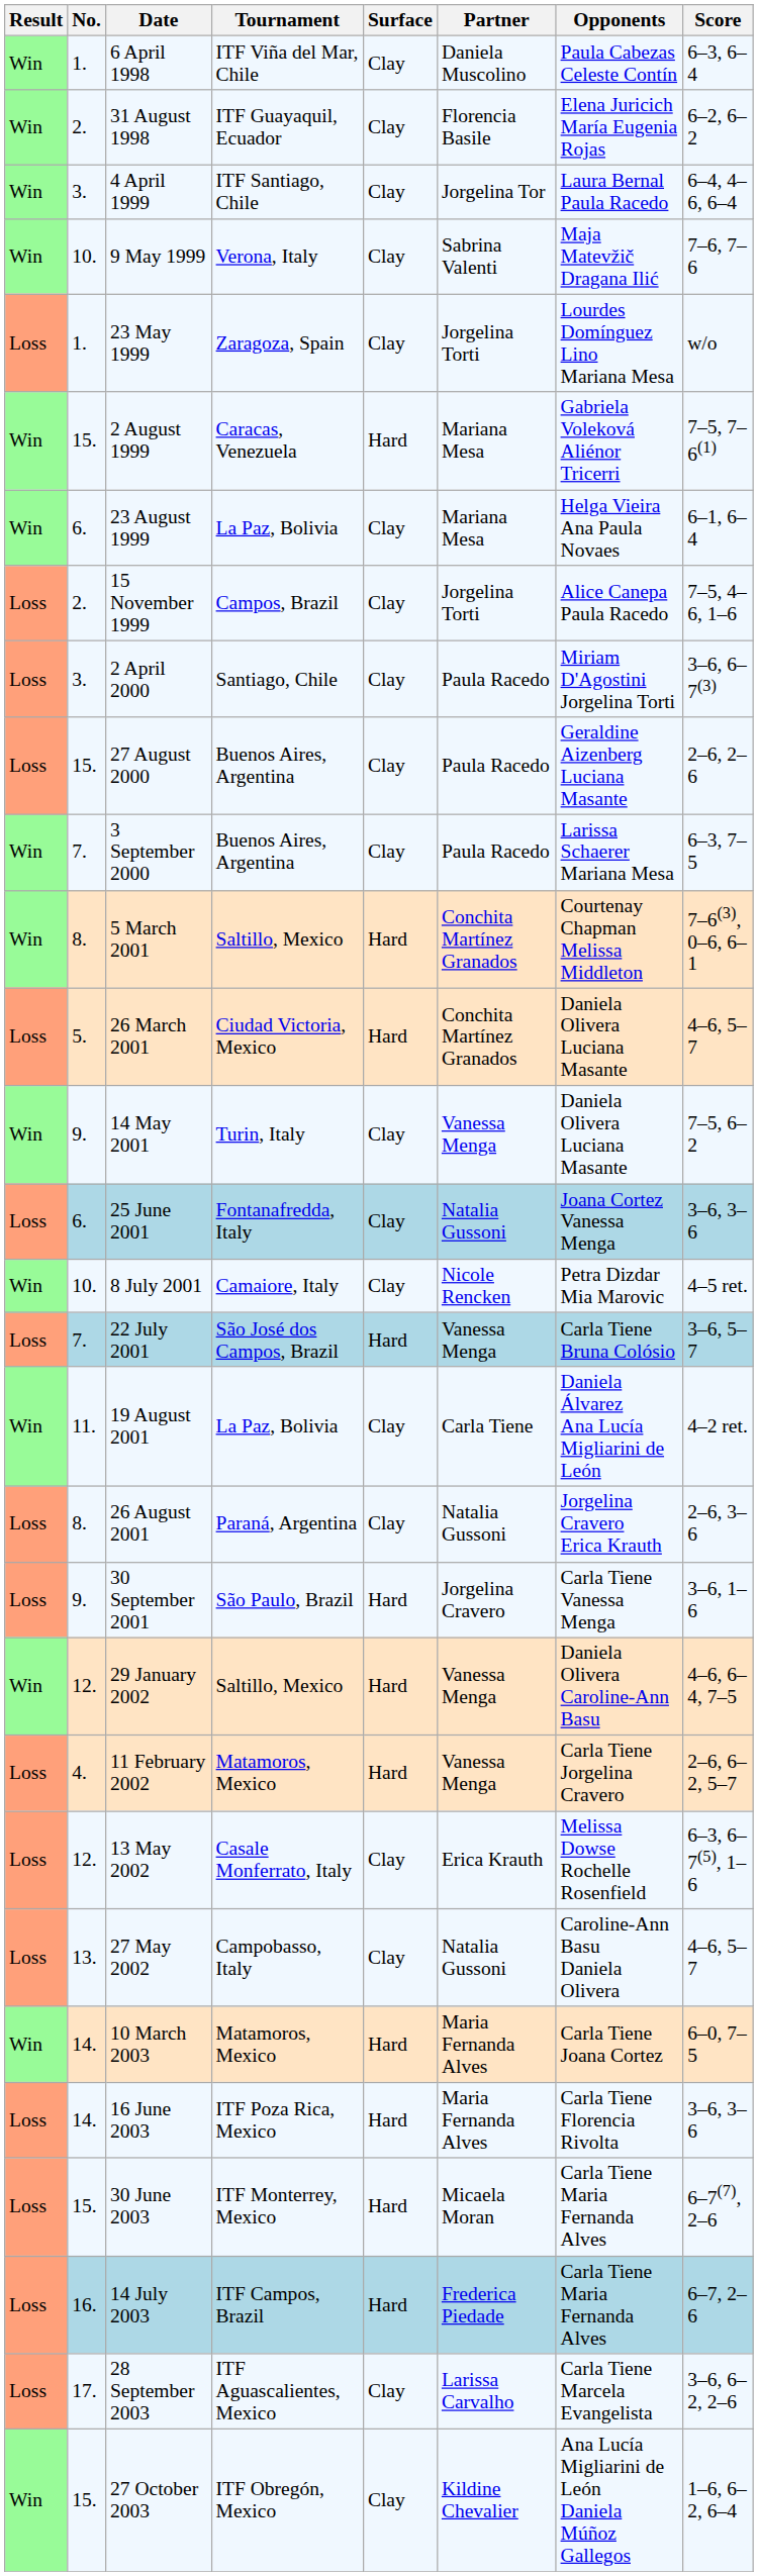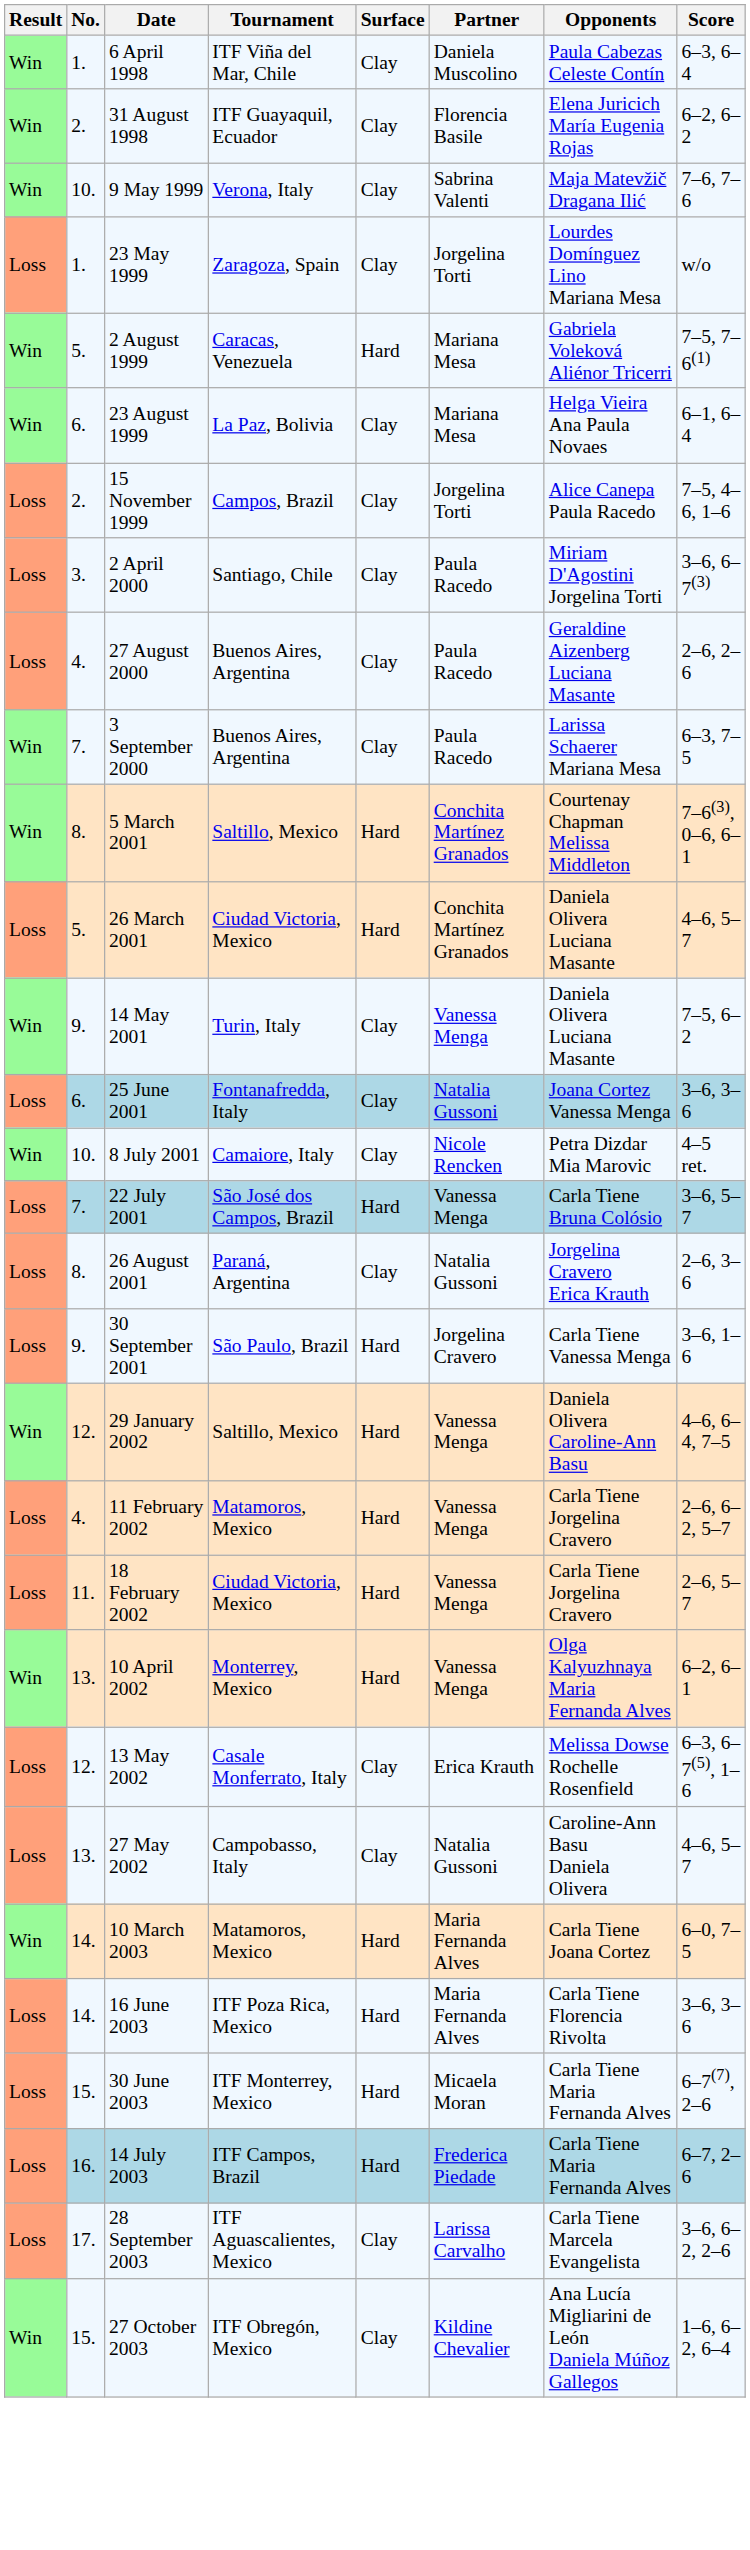- row: Win | 3. | 4 April 1999 | ITF Santiago, Chile | Clay | Jorgelina Tor | Laura Bernal Paula Racedo | 6–4, 4–6, 6–4
2 August 1999 | No.: 15. -> 5.
27 August 2000 | No.: 15. -> 4.
- row: Win | 11. | 19 August 2001 | La Paz, Bolivia | Clay | Carla Tiene | Daniela Álvarez Ana Lucía Migliarini de León | 4–2 ret.
+ row: Loss | 11. | 18 February 2002 | Ciudad Victoria, Mexico | Hard | Vanessa Menga | Carla Tiene Jorgelina Cravero | 2–6, 5–7
+ row: Win | 13. | 10 April 2002 | Monterrey, Mexico | Hard | Vanessa Menga | Olga Kalyuzhnaya Maria Fernanda Alves | 6–2, 6–1
